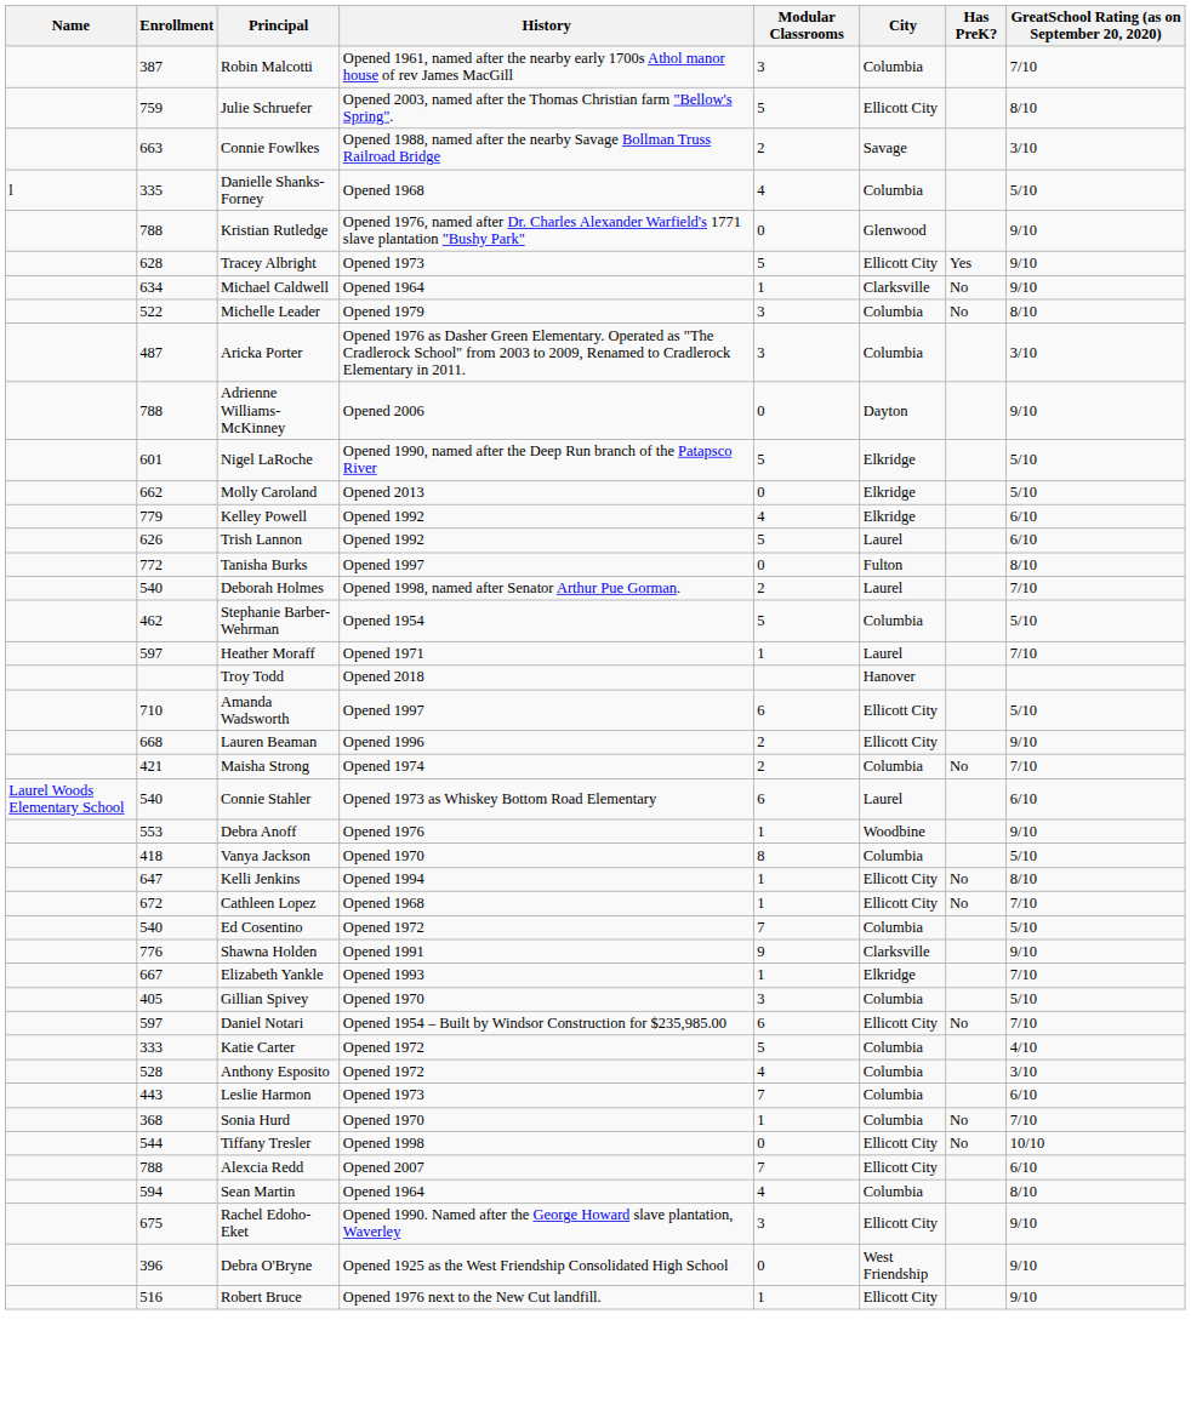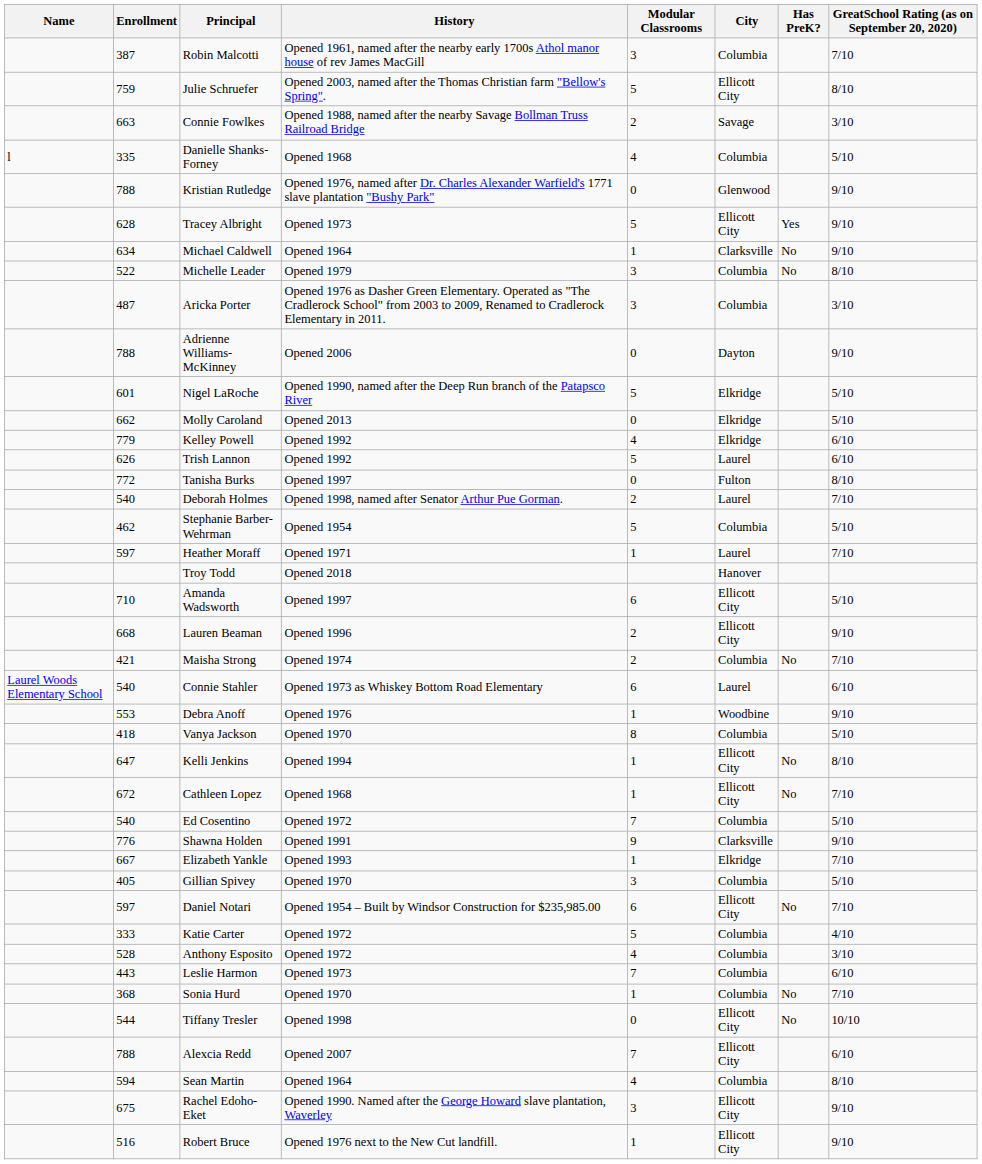- row: 396 | Debra O'Bryne | Opened 1925 as the West Friendship Consolidated High School | 0 | West Friendship | 9/10
